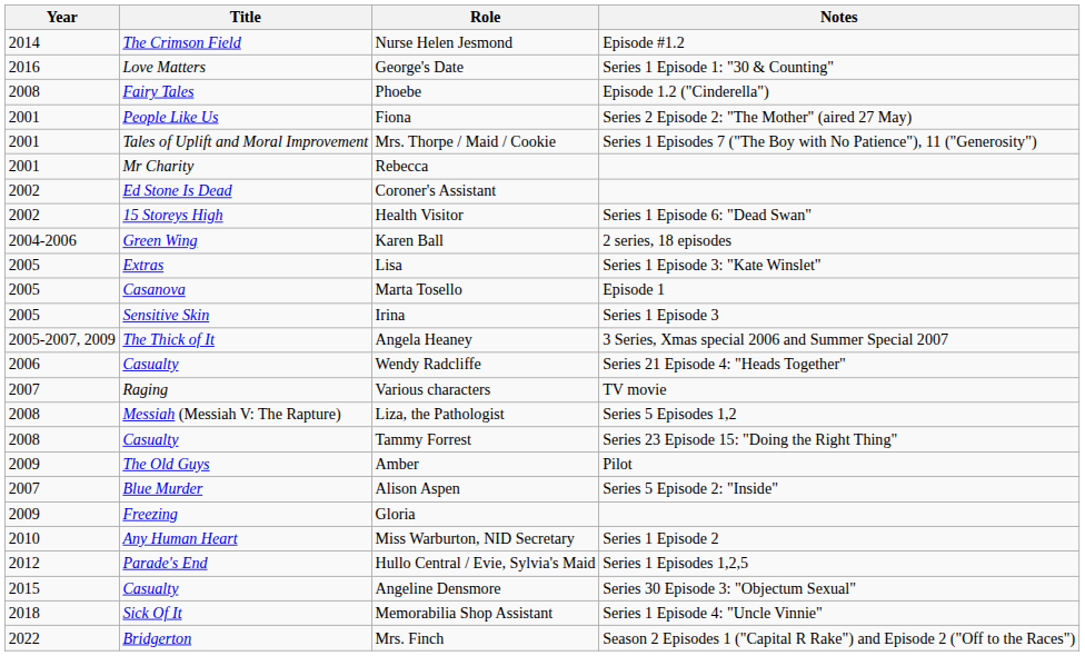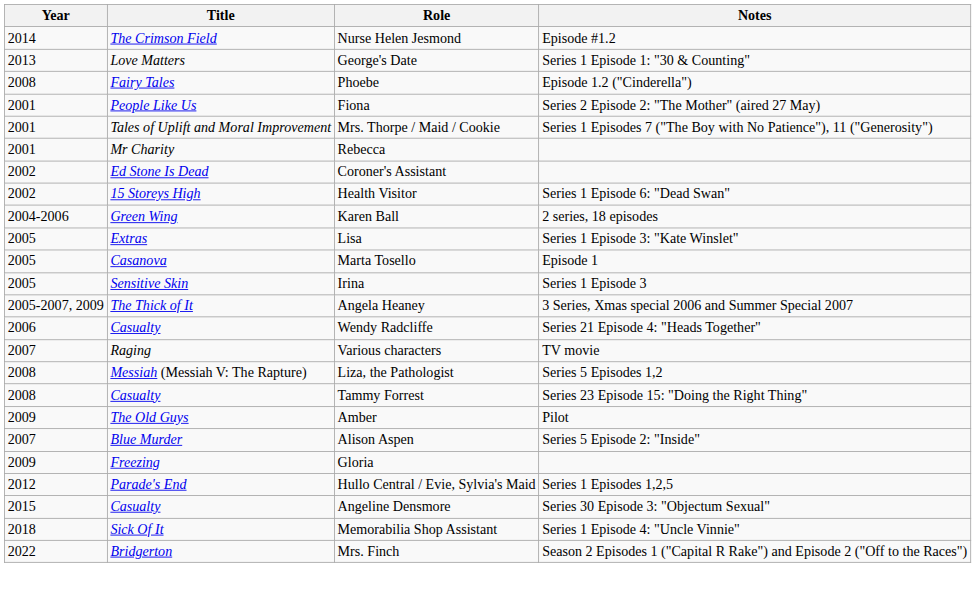George's Date | Year: 2016 -> 2013
- row: 2010 | Any Human Heart | Miss Warburton, NID Secretary | Series 1 Episode 2
